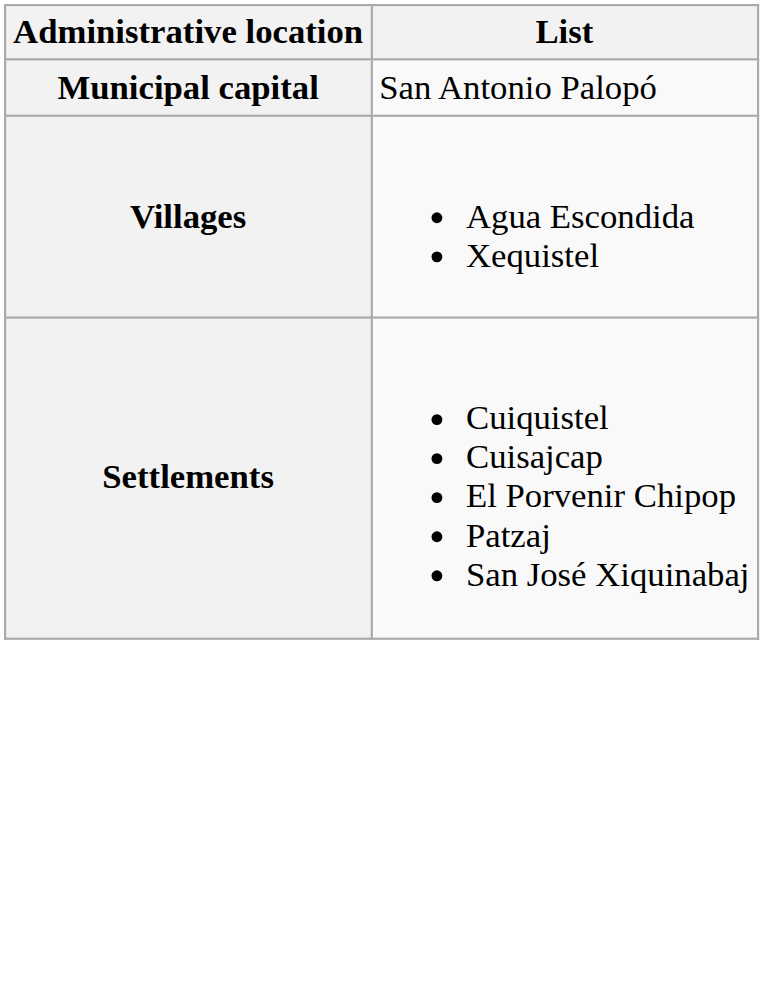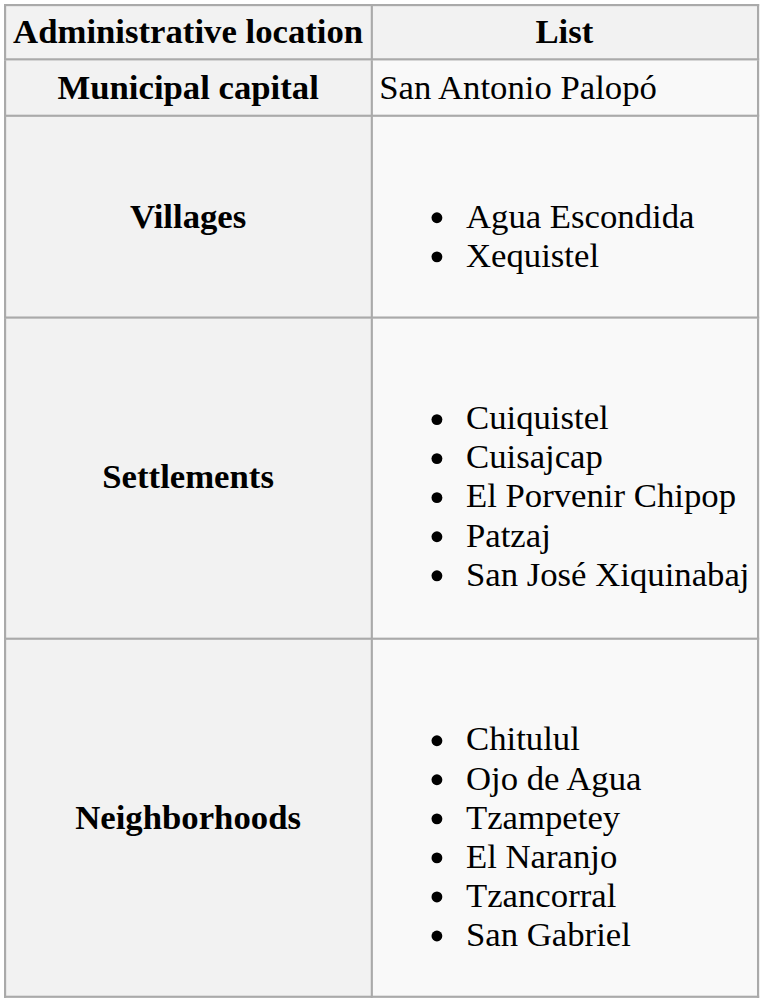+ row: Neighborhoods | Chitulul Ojo de Agua Tzampetey El Naranjo Tzancorral San Gabriel
